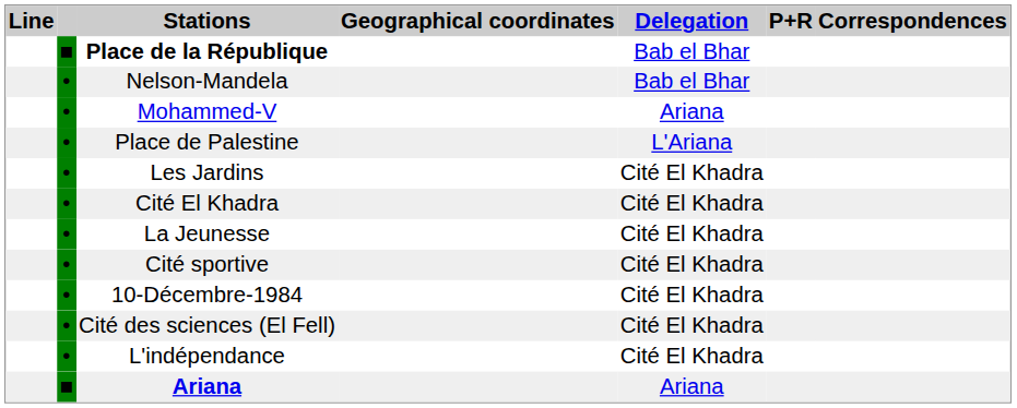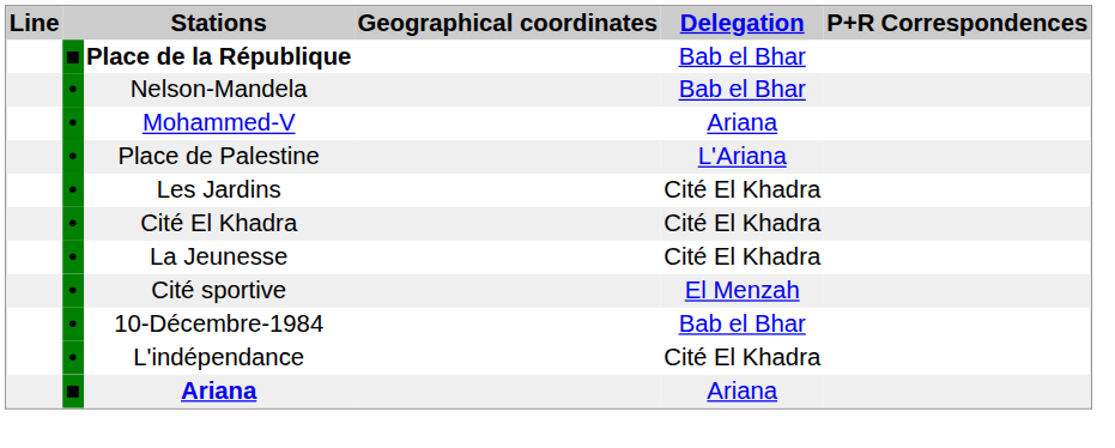Cité sportive | Delegation: Cité El Khadra -> El Menzah
10-Décembre-1984 | Delegation: Cité El Khadra -> Bab el Bhar
- row: • | Cité des sciences (El Fell) | Cité El Khadra
